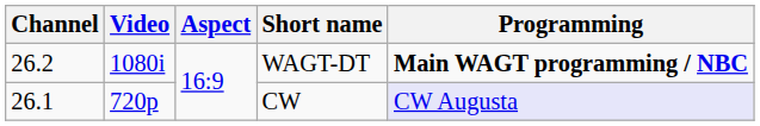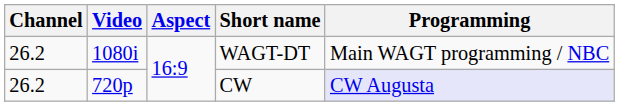WAGT-DT | Programming: bold -> normal
CW | Channel: 26.1 -> 26.2
